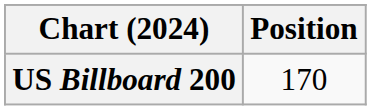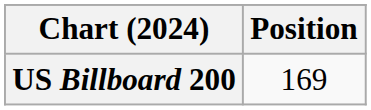US Billboard 200 | Position: 170 -> 169
